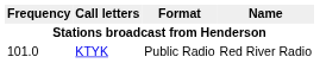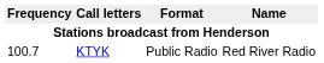KTYK | Frequency: 101.0 -> 100.7
